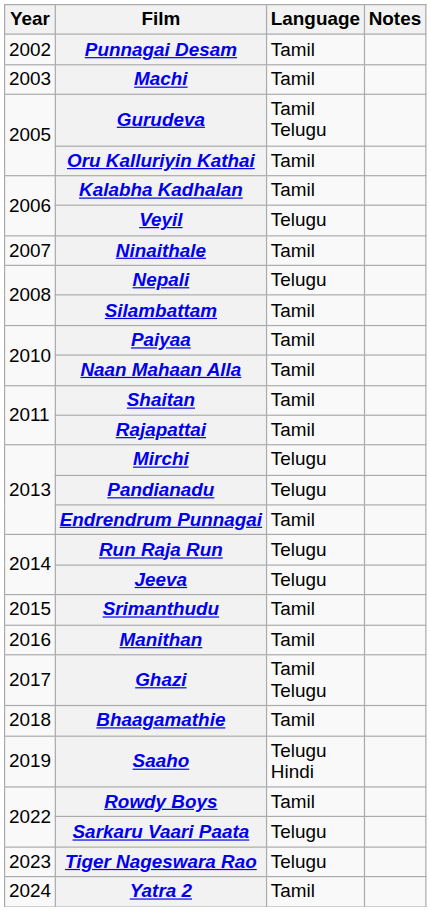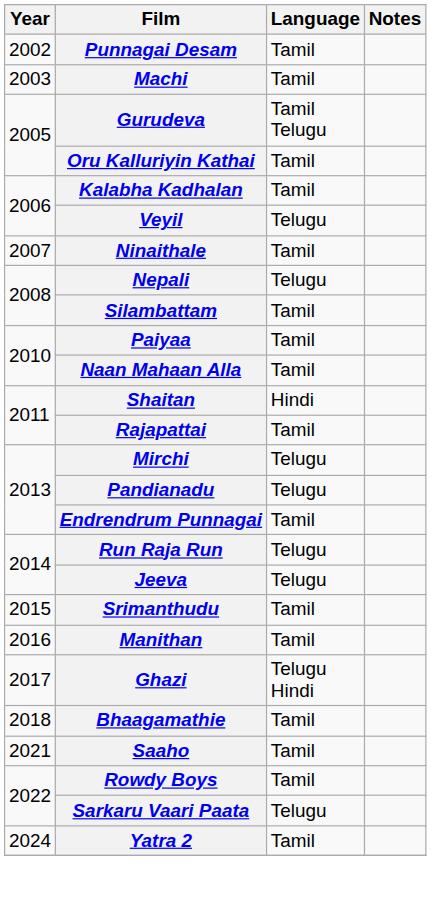Shaitan | Language: Tamil -> Hindi
Ghazi | Language: Tamil Telugu -> Telugu Hindi
Saaho | Year: 2019 -> 2021
Saaho | Language: Telugu Hindi -> Tamil
- row: 2023 | Tiger Nageswara Rao | Telugu
